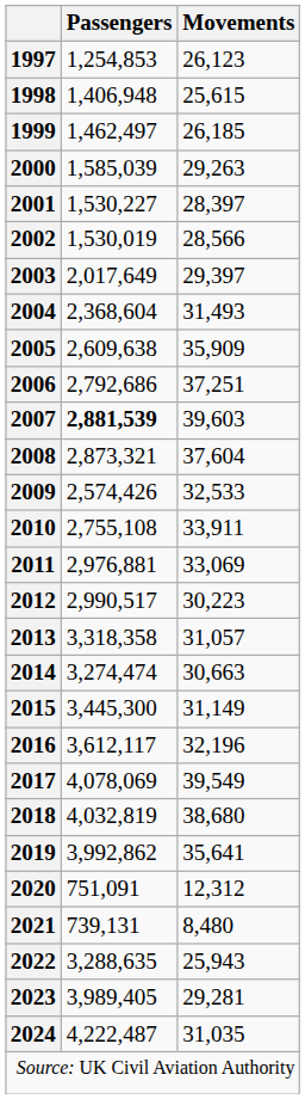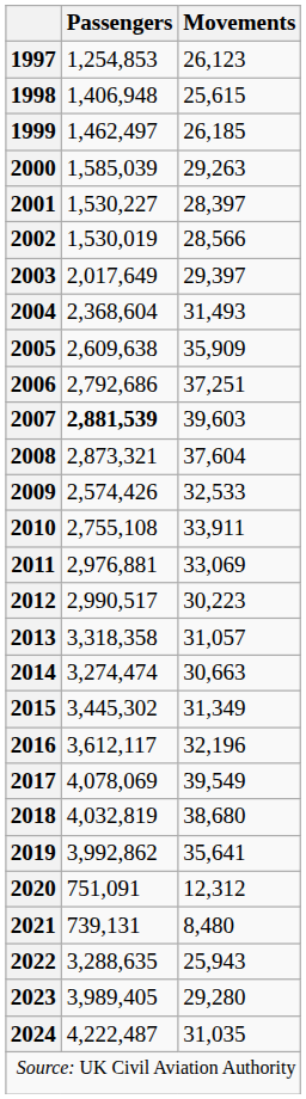2015 | Passengers: 3,445,300 -> 3,445,302
2015 | Movements: 31,149 -> 31,349
2023 | Movements: 29,281 -> 29,280
